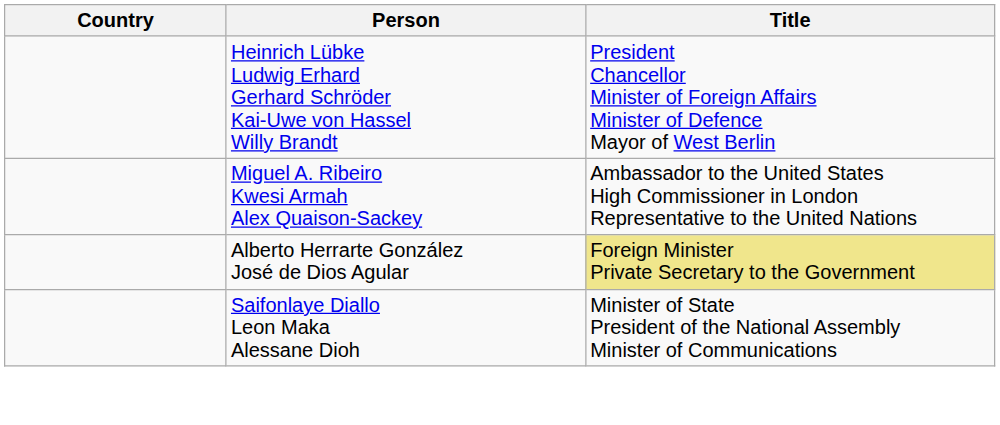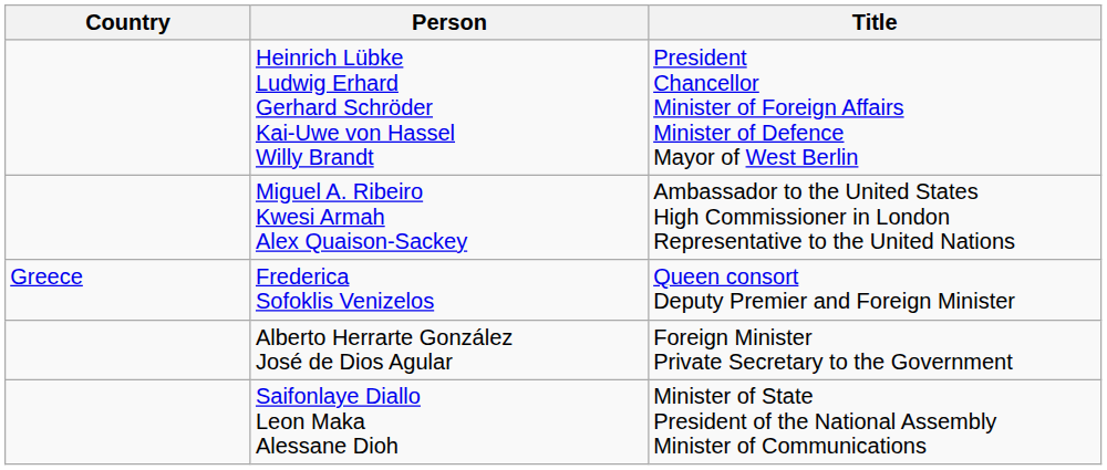+ row: Greece | Frederica Sofoklis Venizelos | Queen consort Deputy Premier and Foreign Minister
Alberto Herrarte González José de Dios Agular | Title: khaki background -> no background
